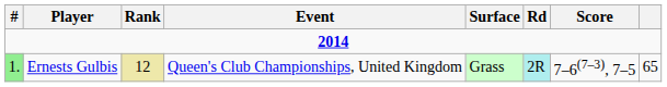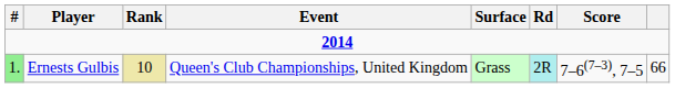Ernests Gulbis | Rank: 12 -> 10
Ernests Gulbis | column 8: 65 -> 66
